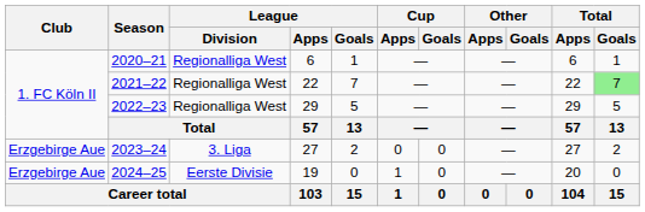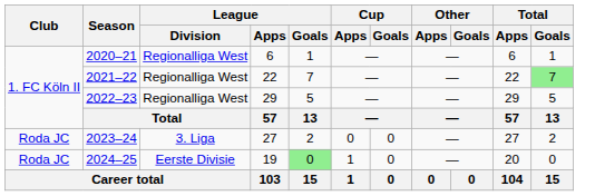2023–24 | Club: Erzgebirge Aue -> Roda JC
2024–25 | Club: Erzgebirge Aue -> Roda JC
2024–25 | League / Goals: no background -> lightgreen background
